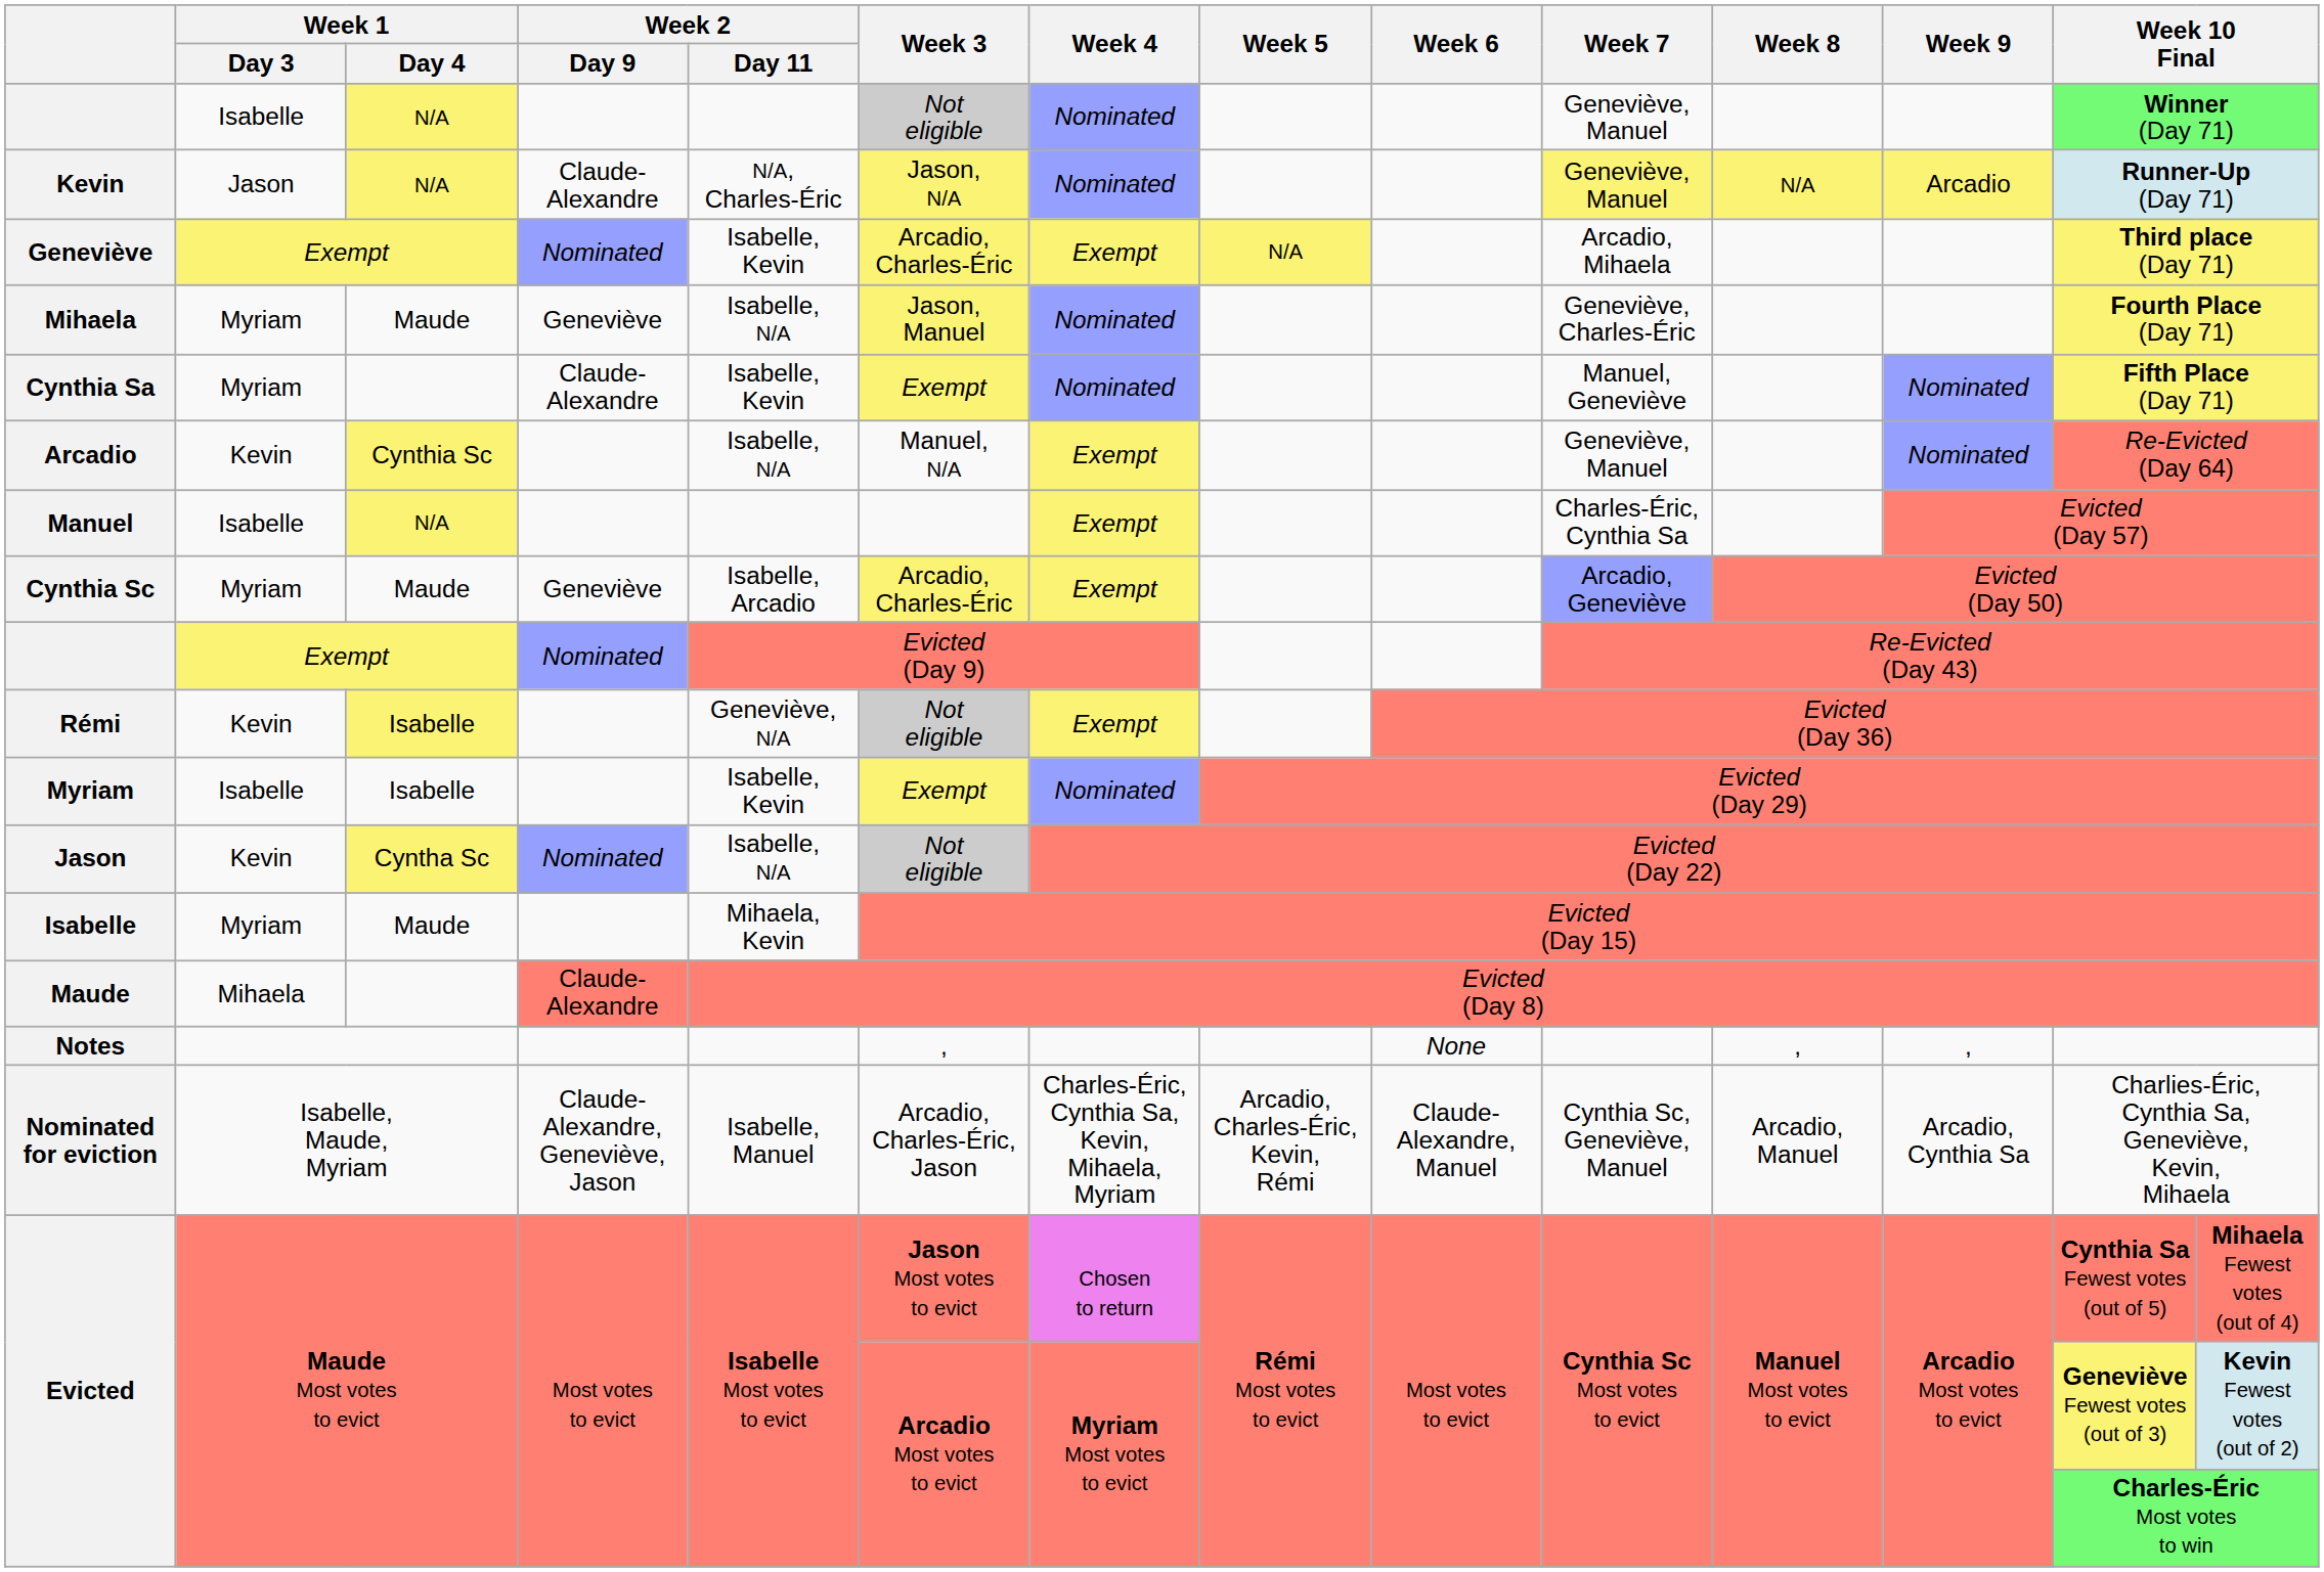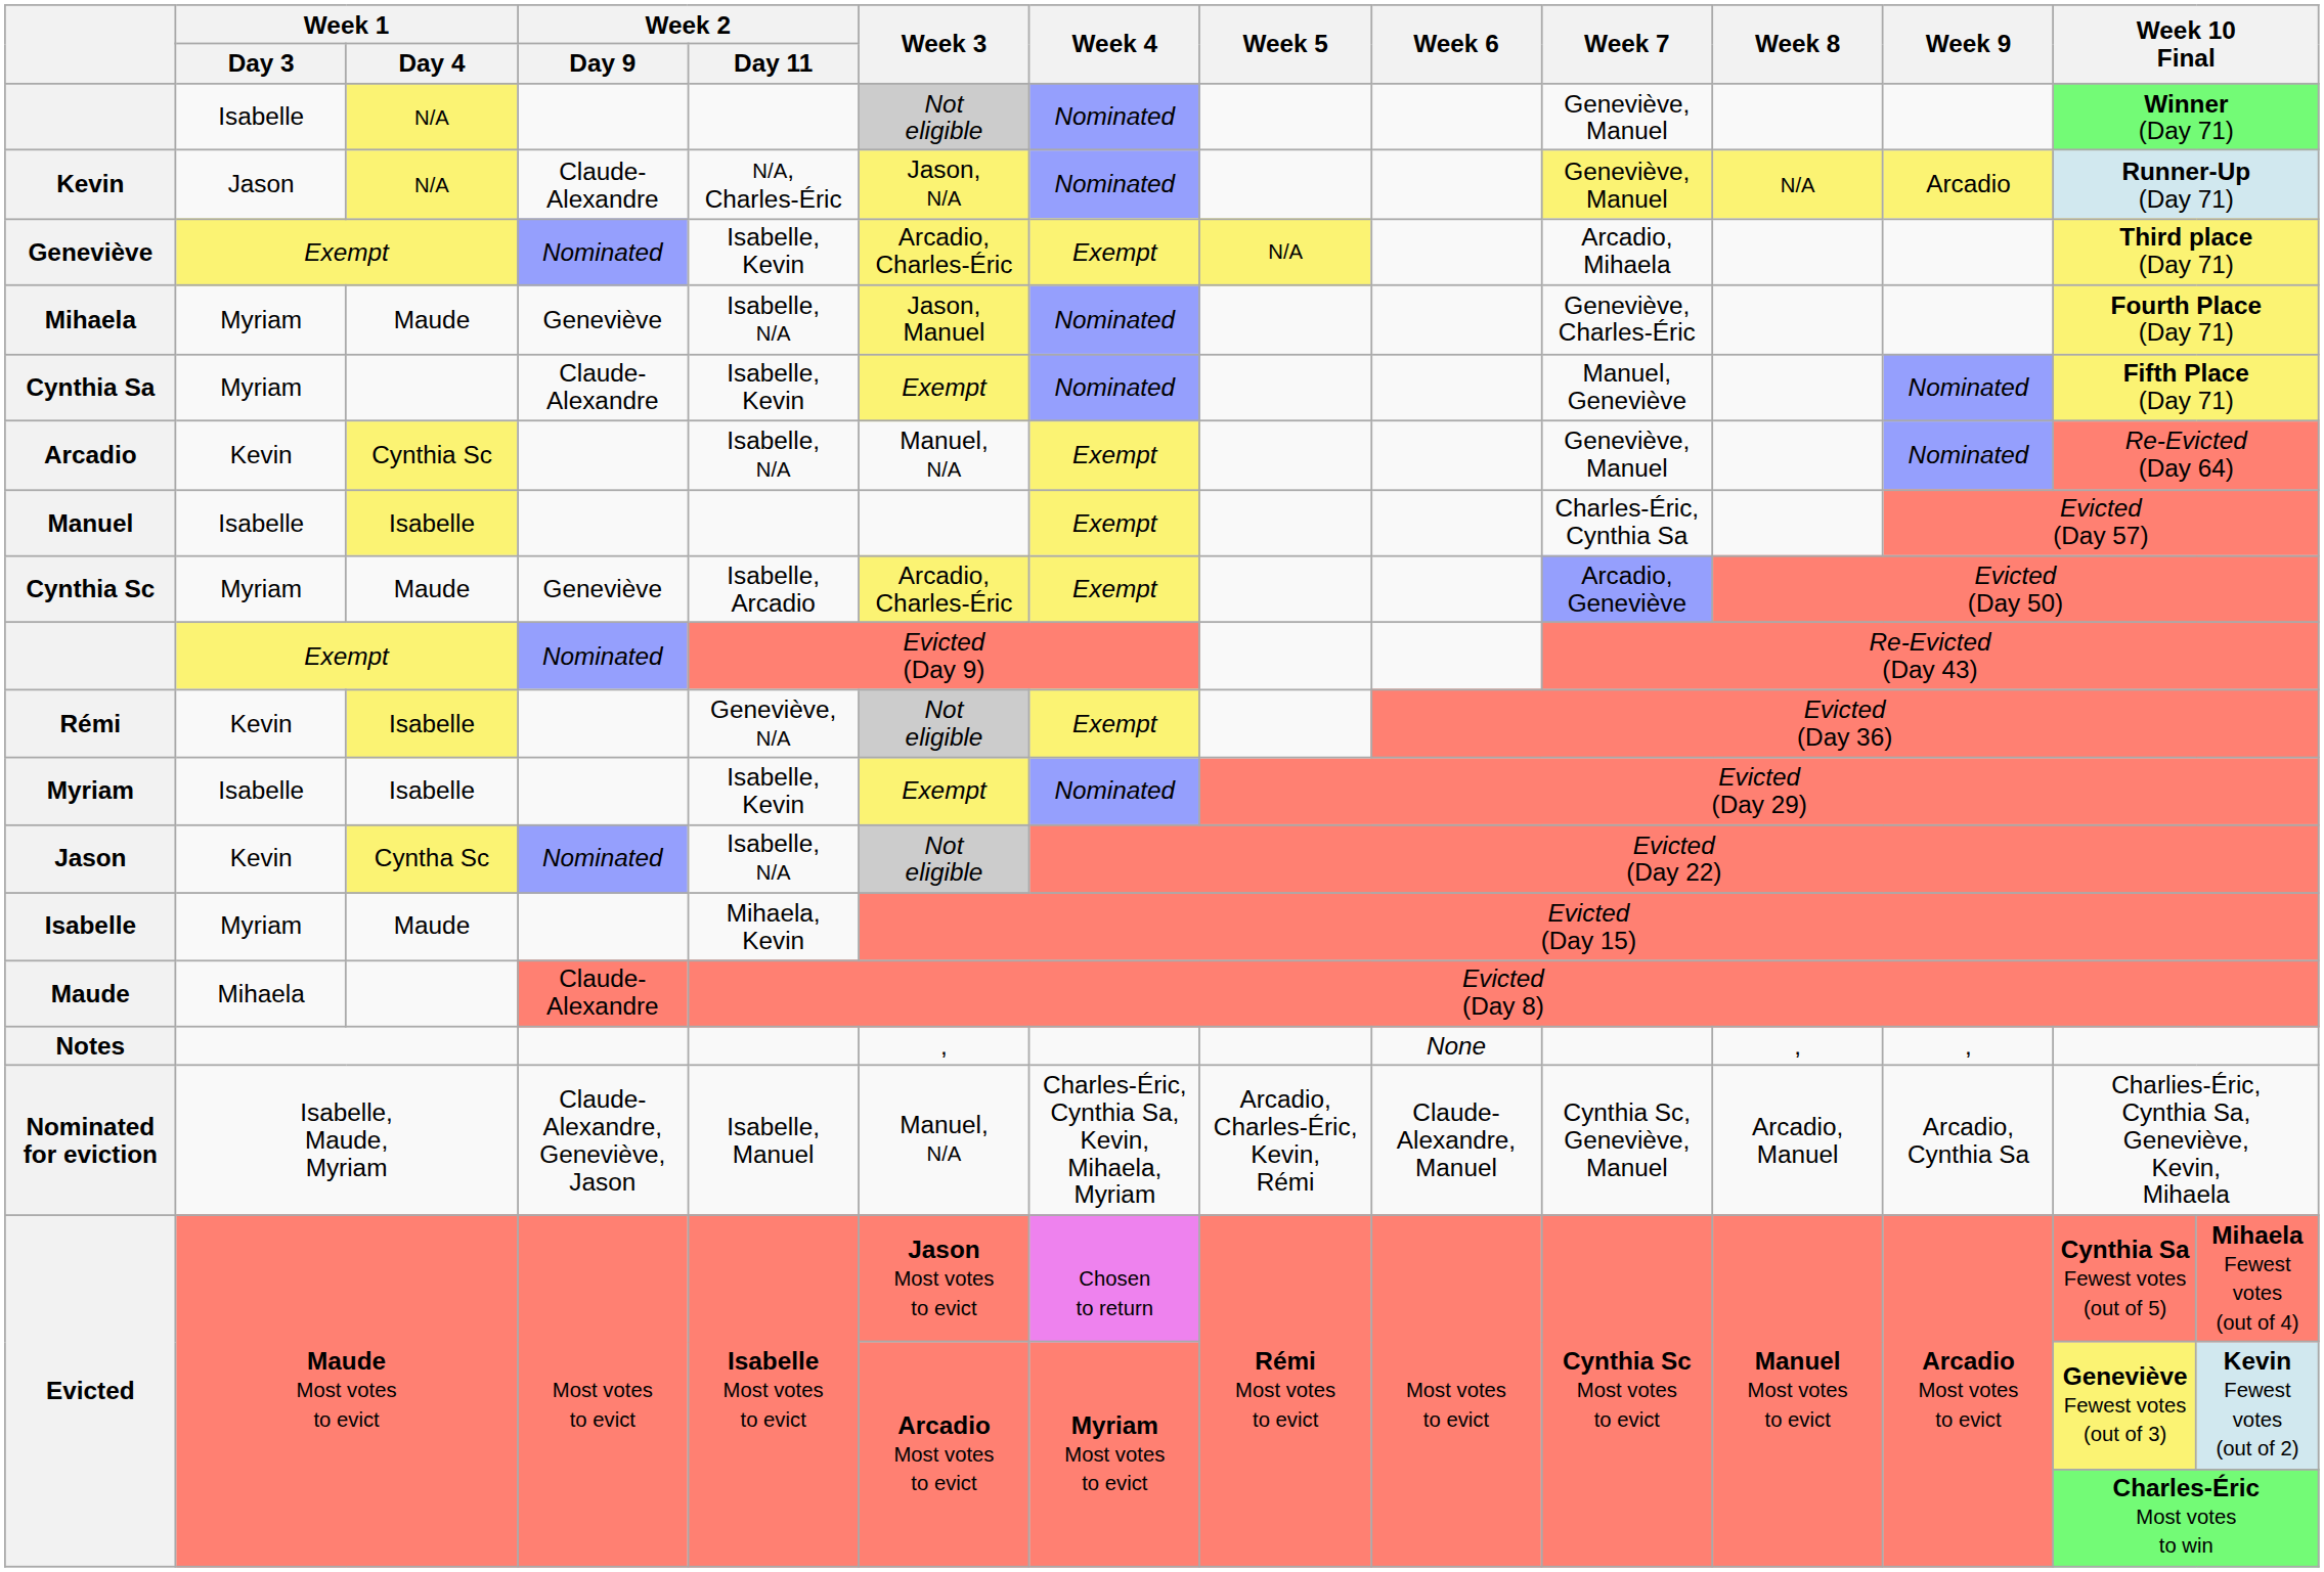Manuel | Week 1 / Day 4: N/A -> Isabelle
Nominated for eviction | Week 3: Arcadio, Charles-Éric, Jason -> Manuel, N/A
